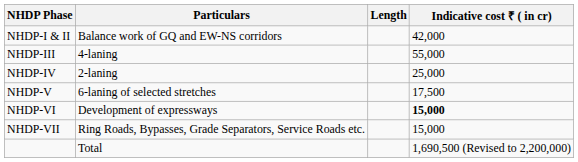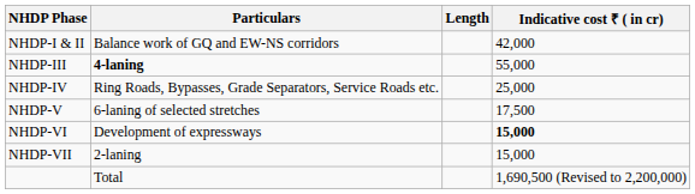NHDP-III | Particulars: normal -> bold
NHDP-IV | Particulars: 2-laning -> Ring Roads, Bypasses, Grade Separators, Service Roads etc.
NHDP-VII | Particulars: Ring Roads, Bypasses, Grade Separators, Service Roads etc. -> 2-laning
